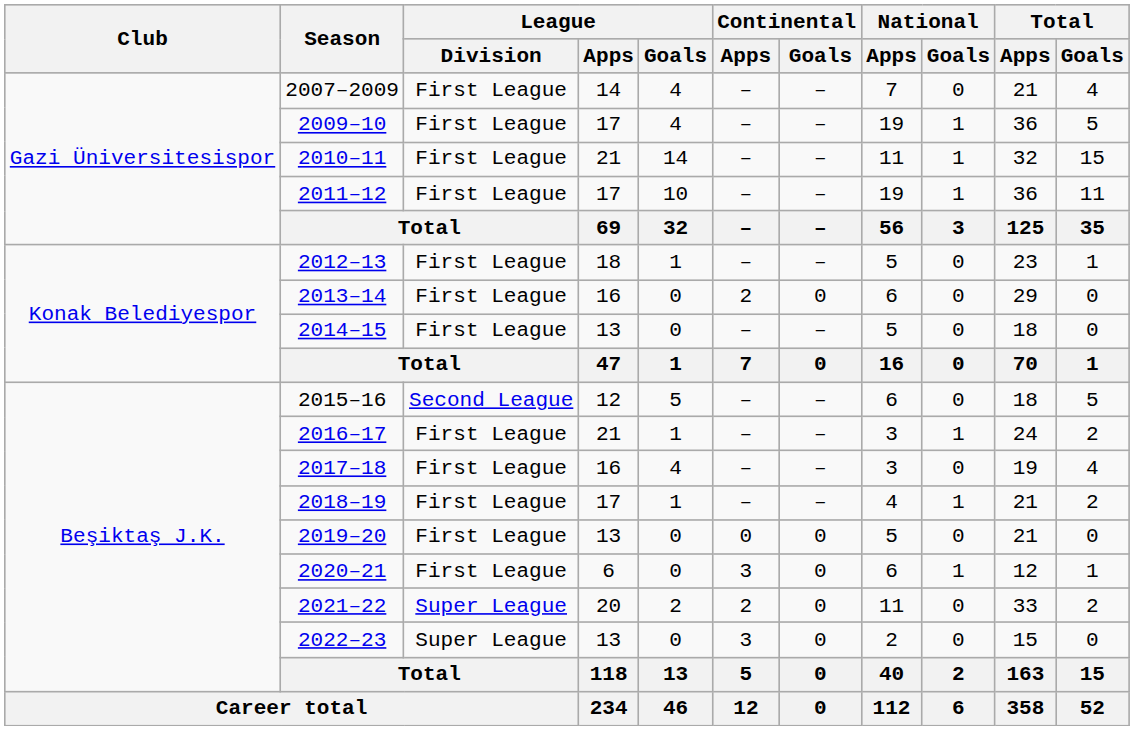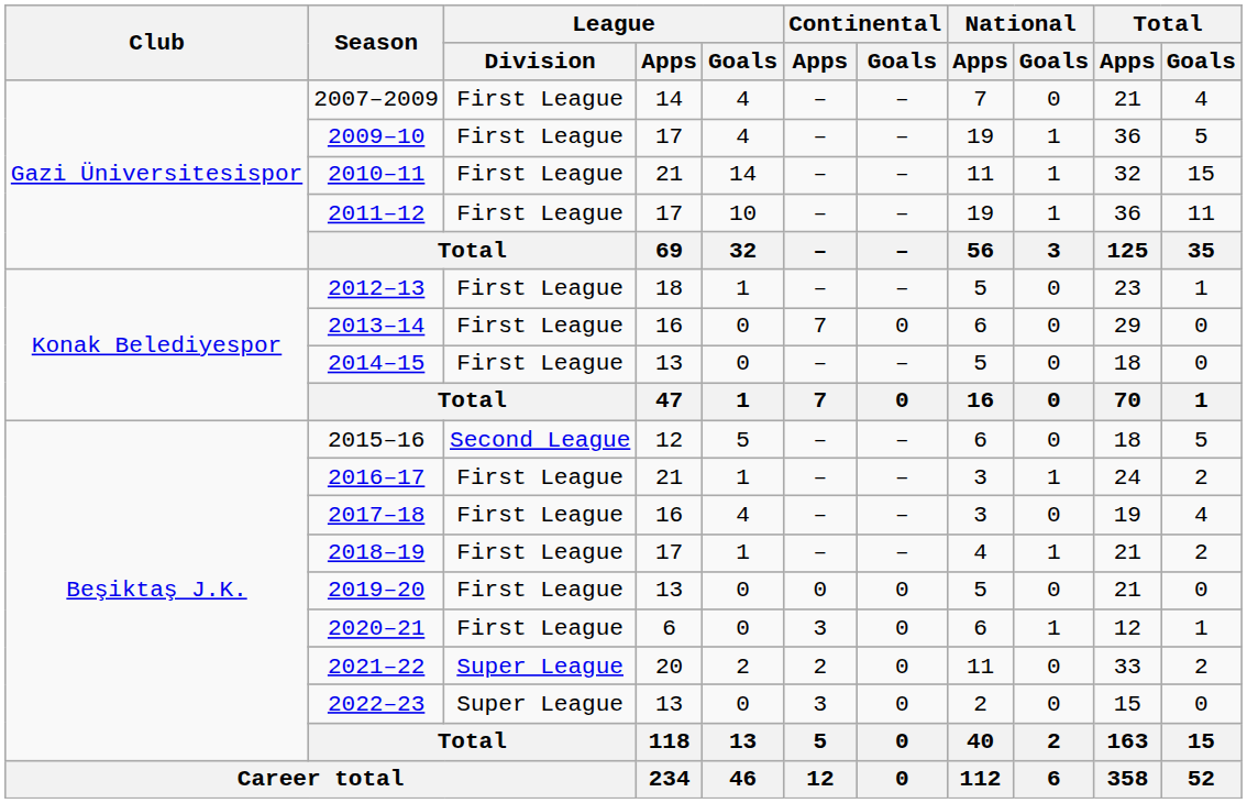2013–14 | Continental / Apps: 2 -> 7
